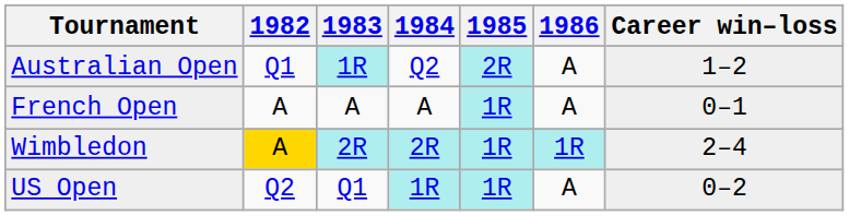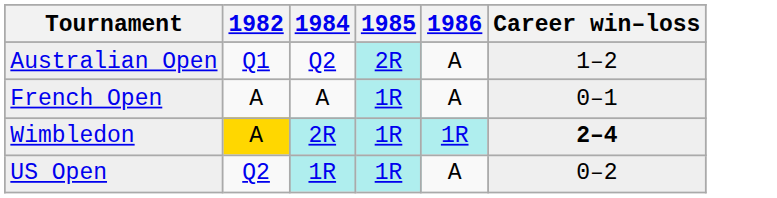- column: 1983 | 1R | A | 2R | Q1
Wimbledon | Career win–loss: normal -> bold
